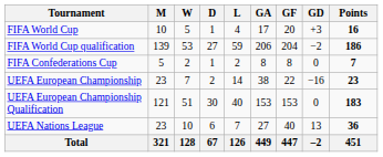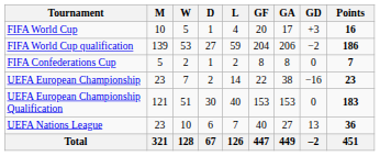columns swapped: GF <-> GA
